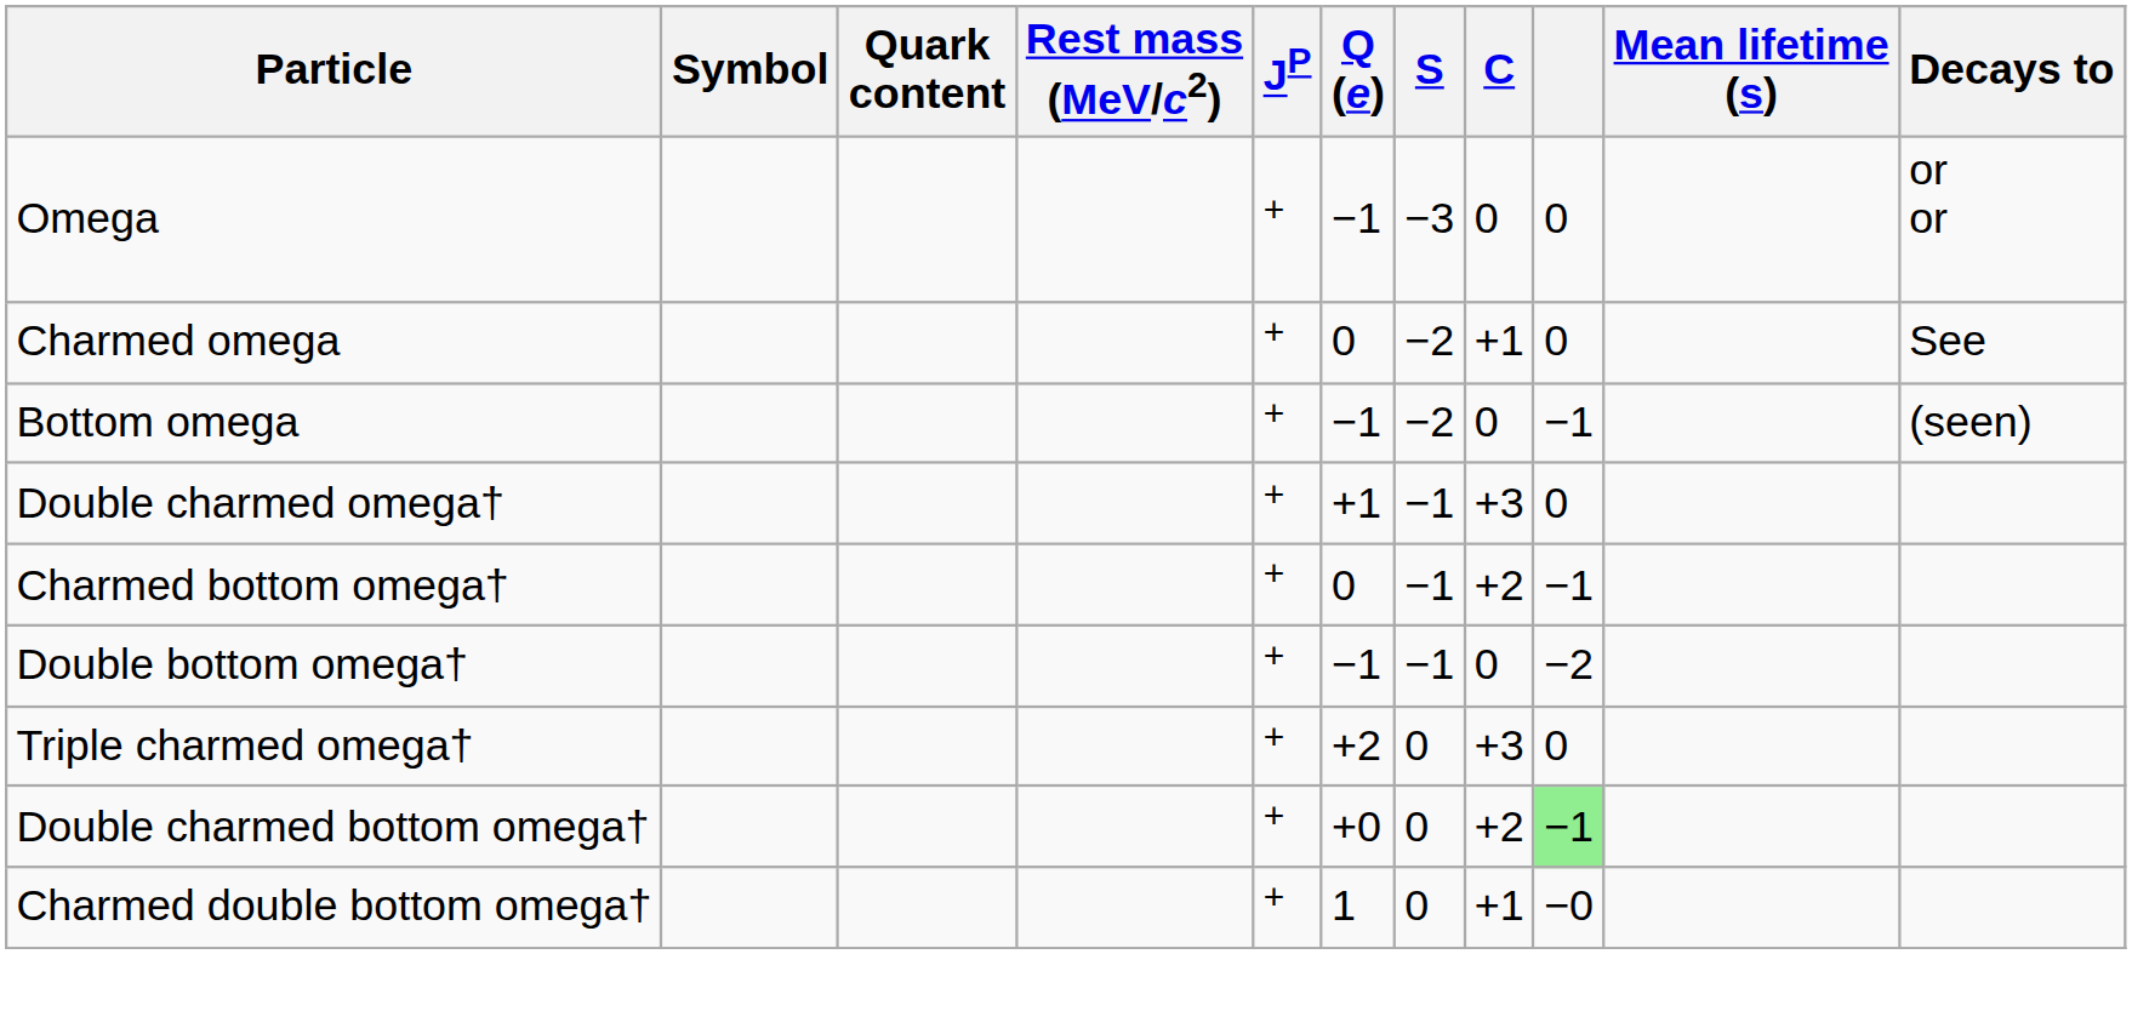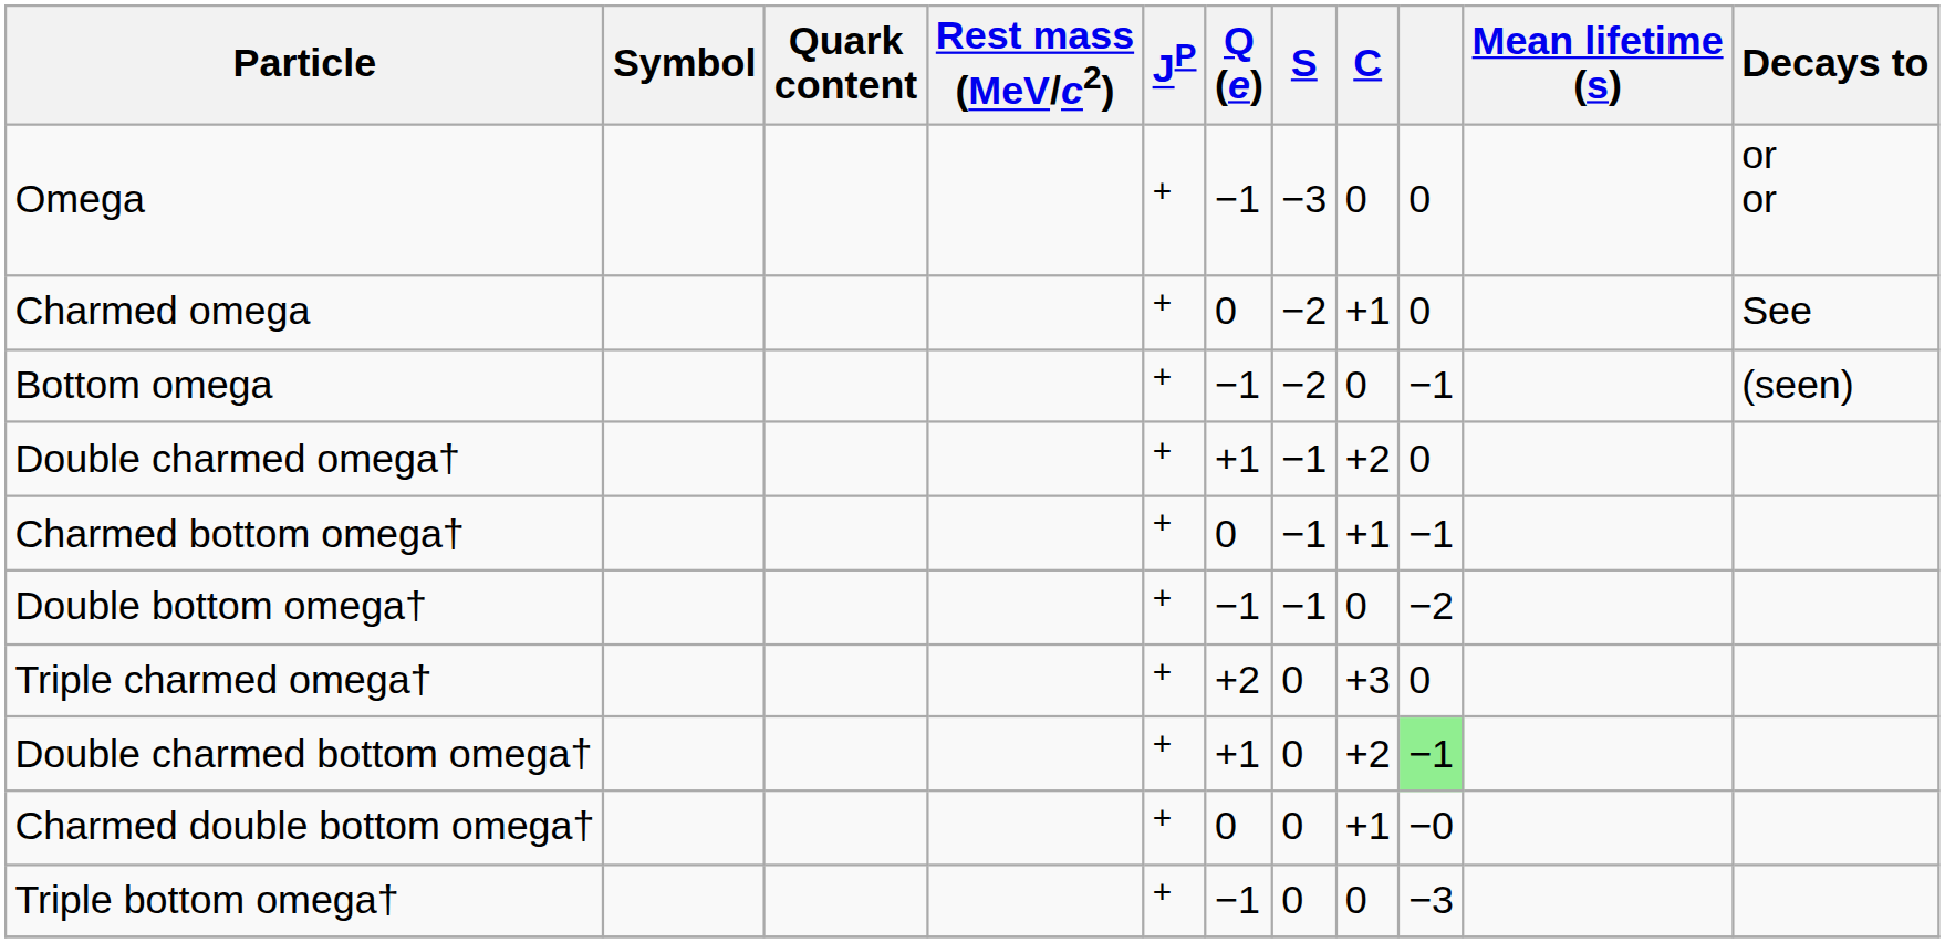Double charmed omega† | C: +3 -> +2
Charmed bottom omega† | C: +2 -> +1
Double charmed bottom omega† | Q (e): +0 -> +1
Charmed double bottom omega† | Q (e): 1 -> 0
+ row: Triple bottom omega† | + | −1 | 0 | 0 | −3
